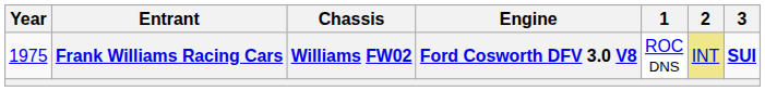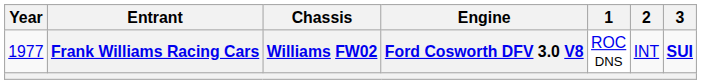Frank Williams Racing Cars | Year: 1975 -> 1977
Frank Williams Racing Cars | 2: khaki background -> no background
